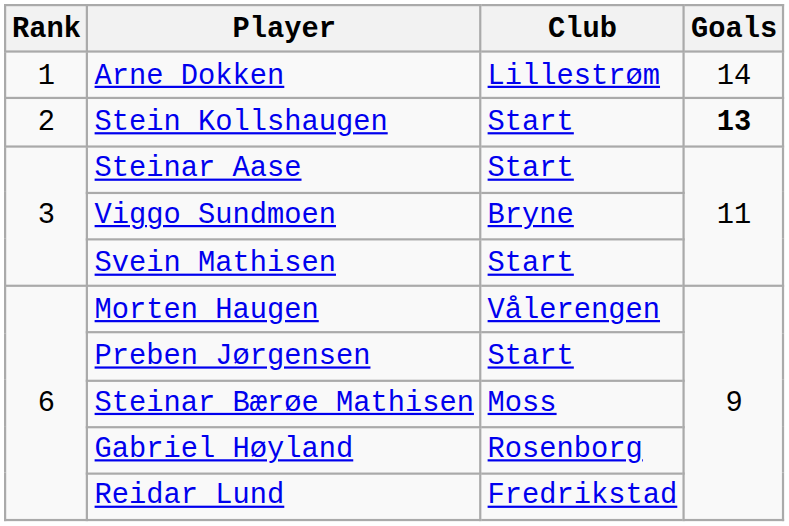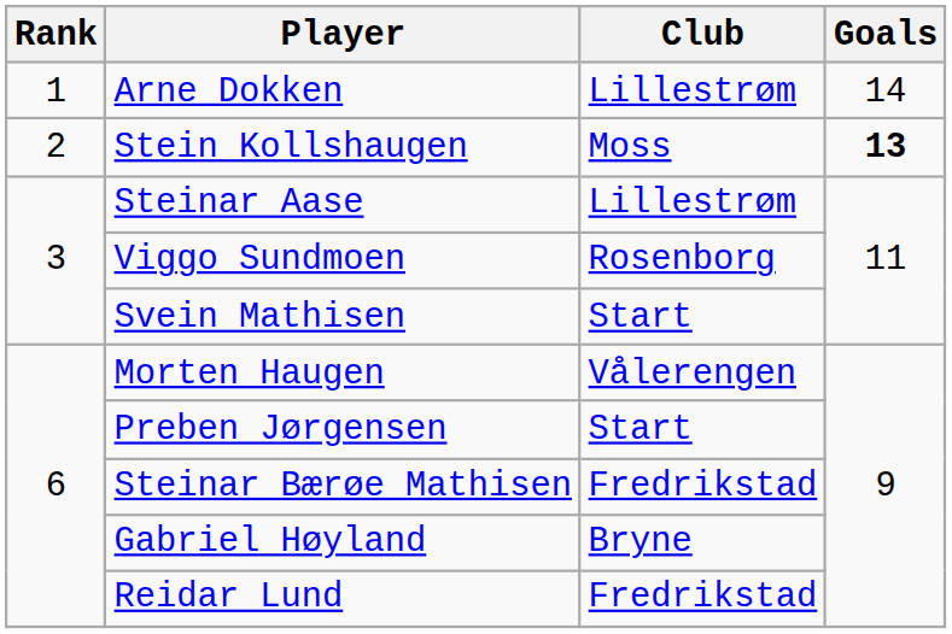Stein Kollshaugen | Club: Start -> Moss
Steinar Aase | Club: Start -> Lillestrøm
Viggo Sundmoen | Club: Bryne -> Rosenborg
Steinar Bærøe Mathisen | Club: Moss -> Fredrikstad
Gabriel Høyland | Club: Rosenborg -> Bryne
